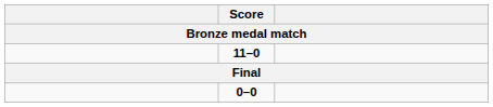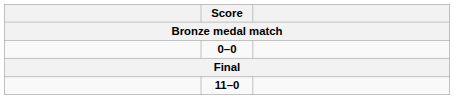rows swapped: 11–0 <-> 0–0
